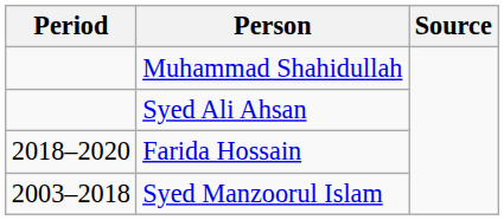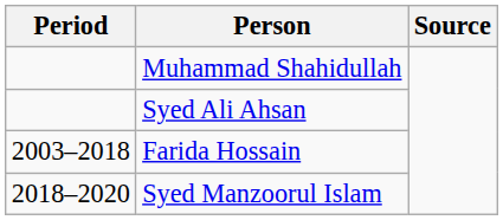Farida Hossain | Period: 2018–2020 -> 2003–2018
Syed Manzoorul Islam | Period: 2003–2018 -> 2018–2020
